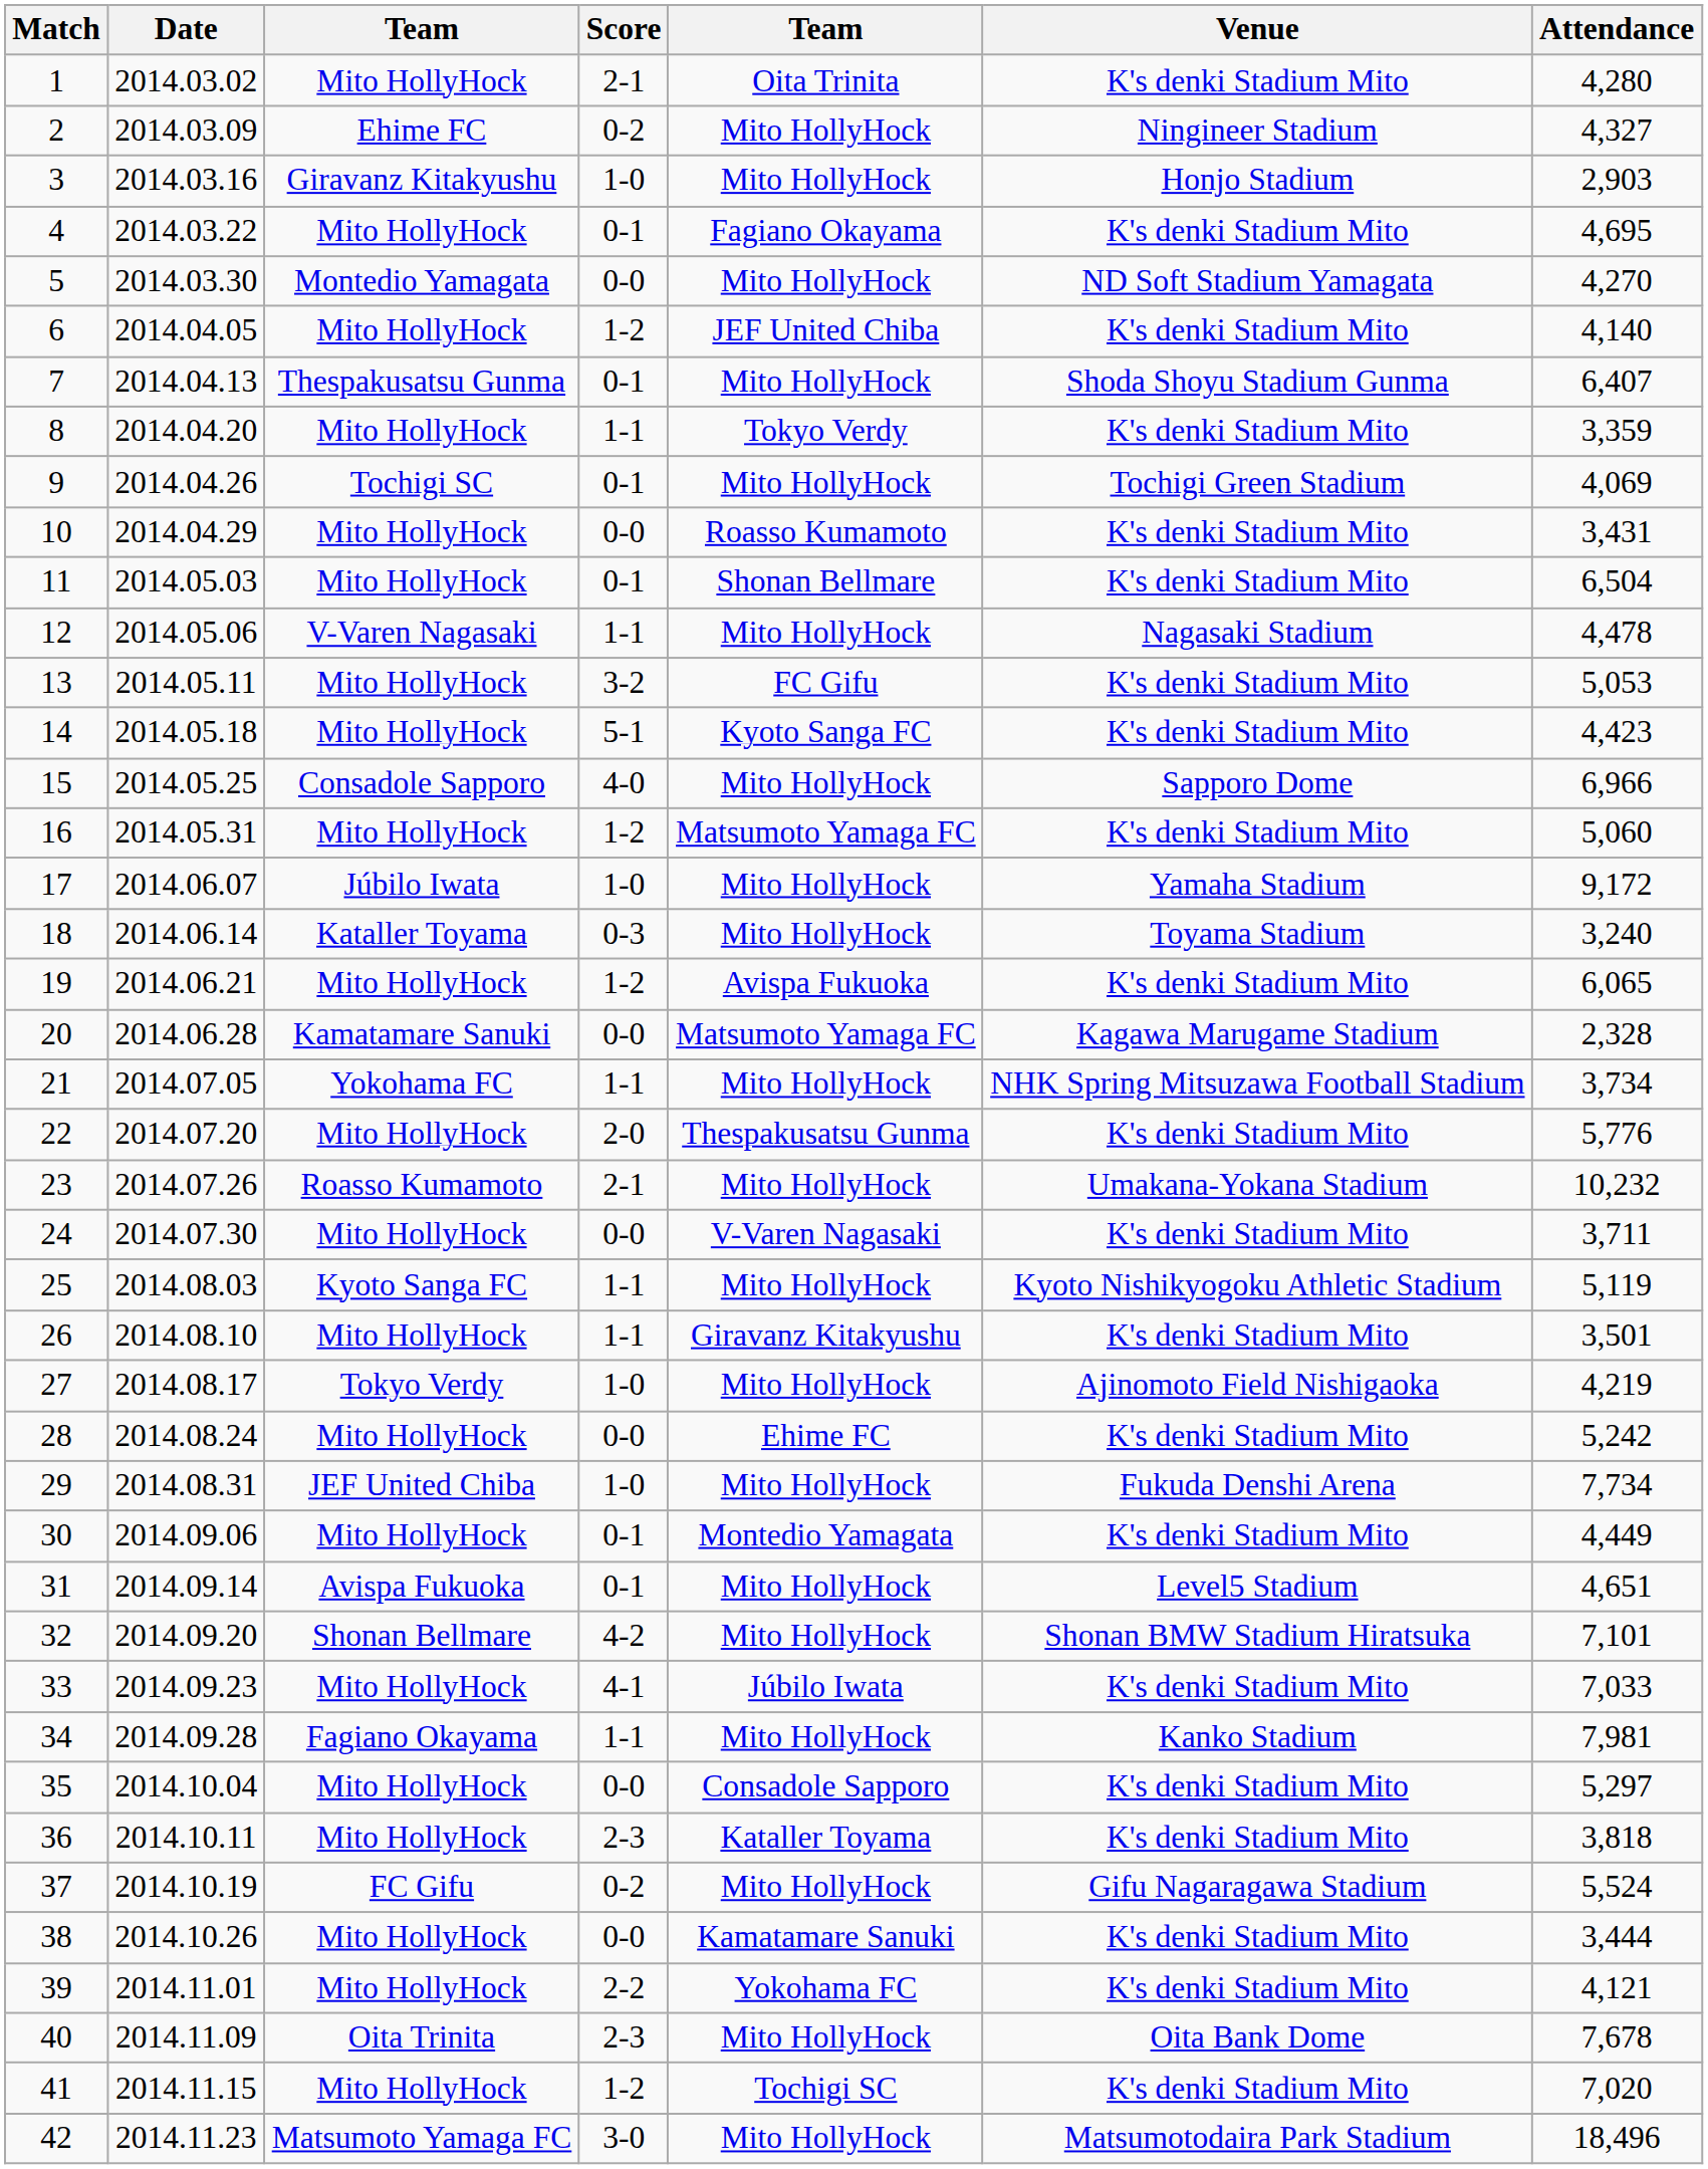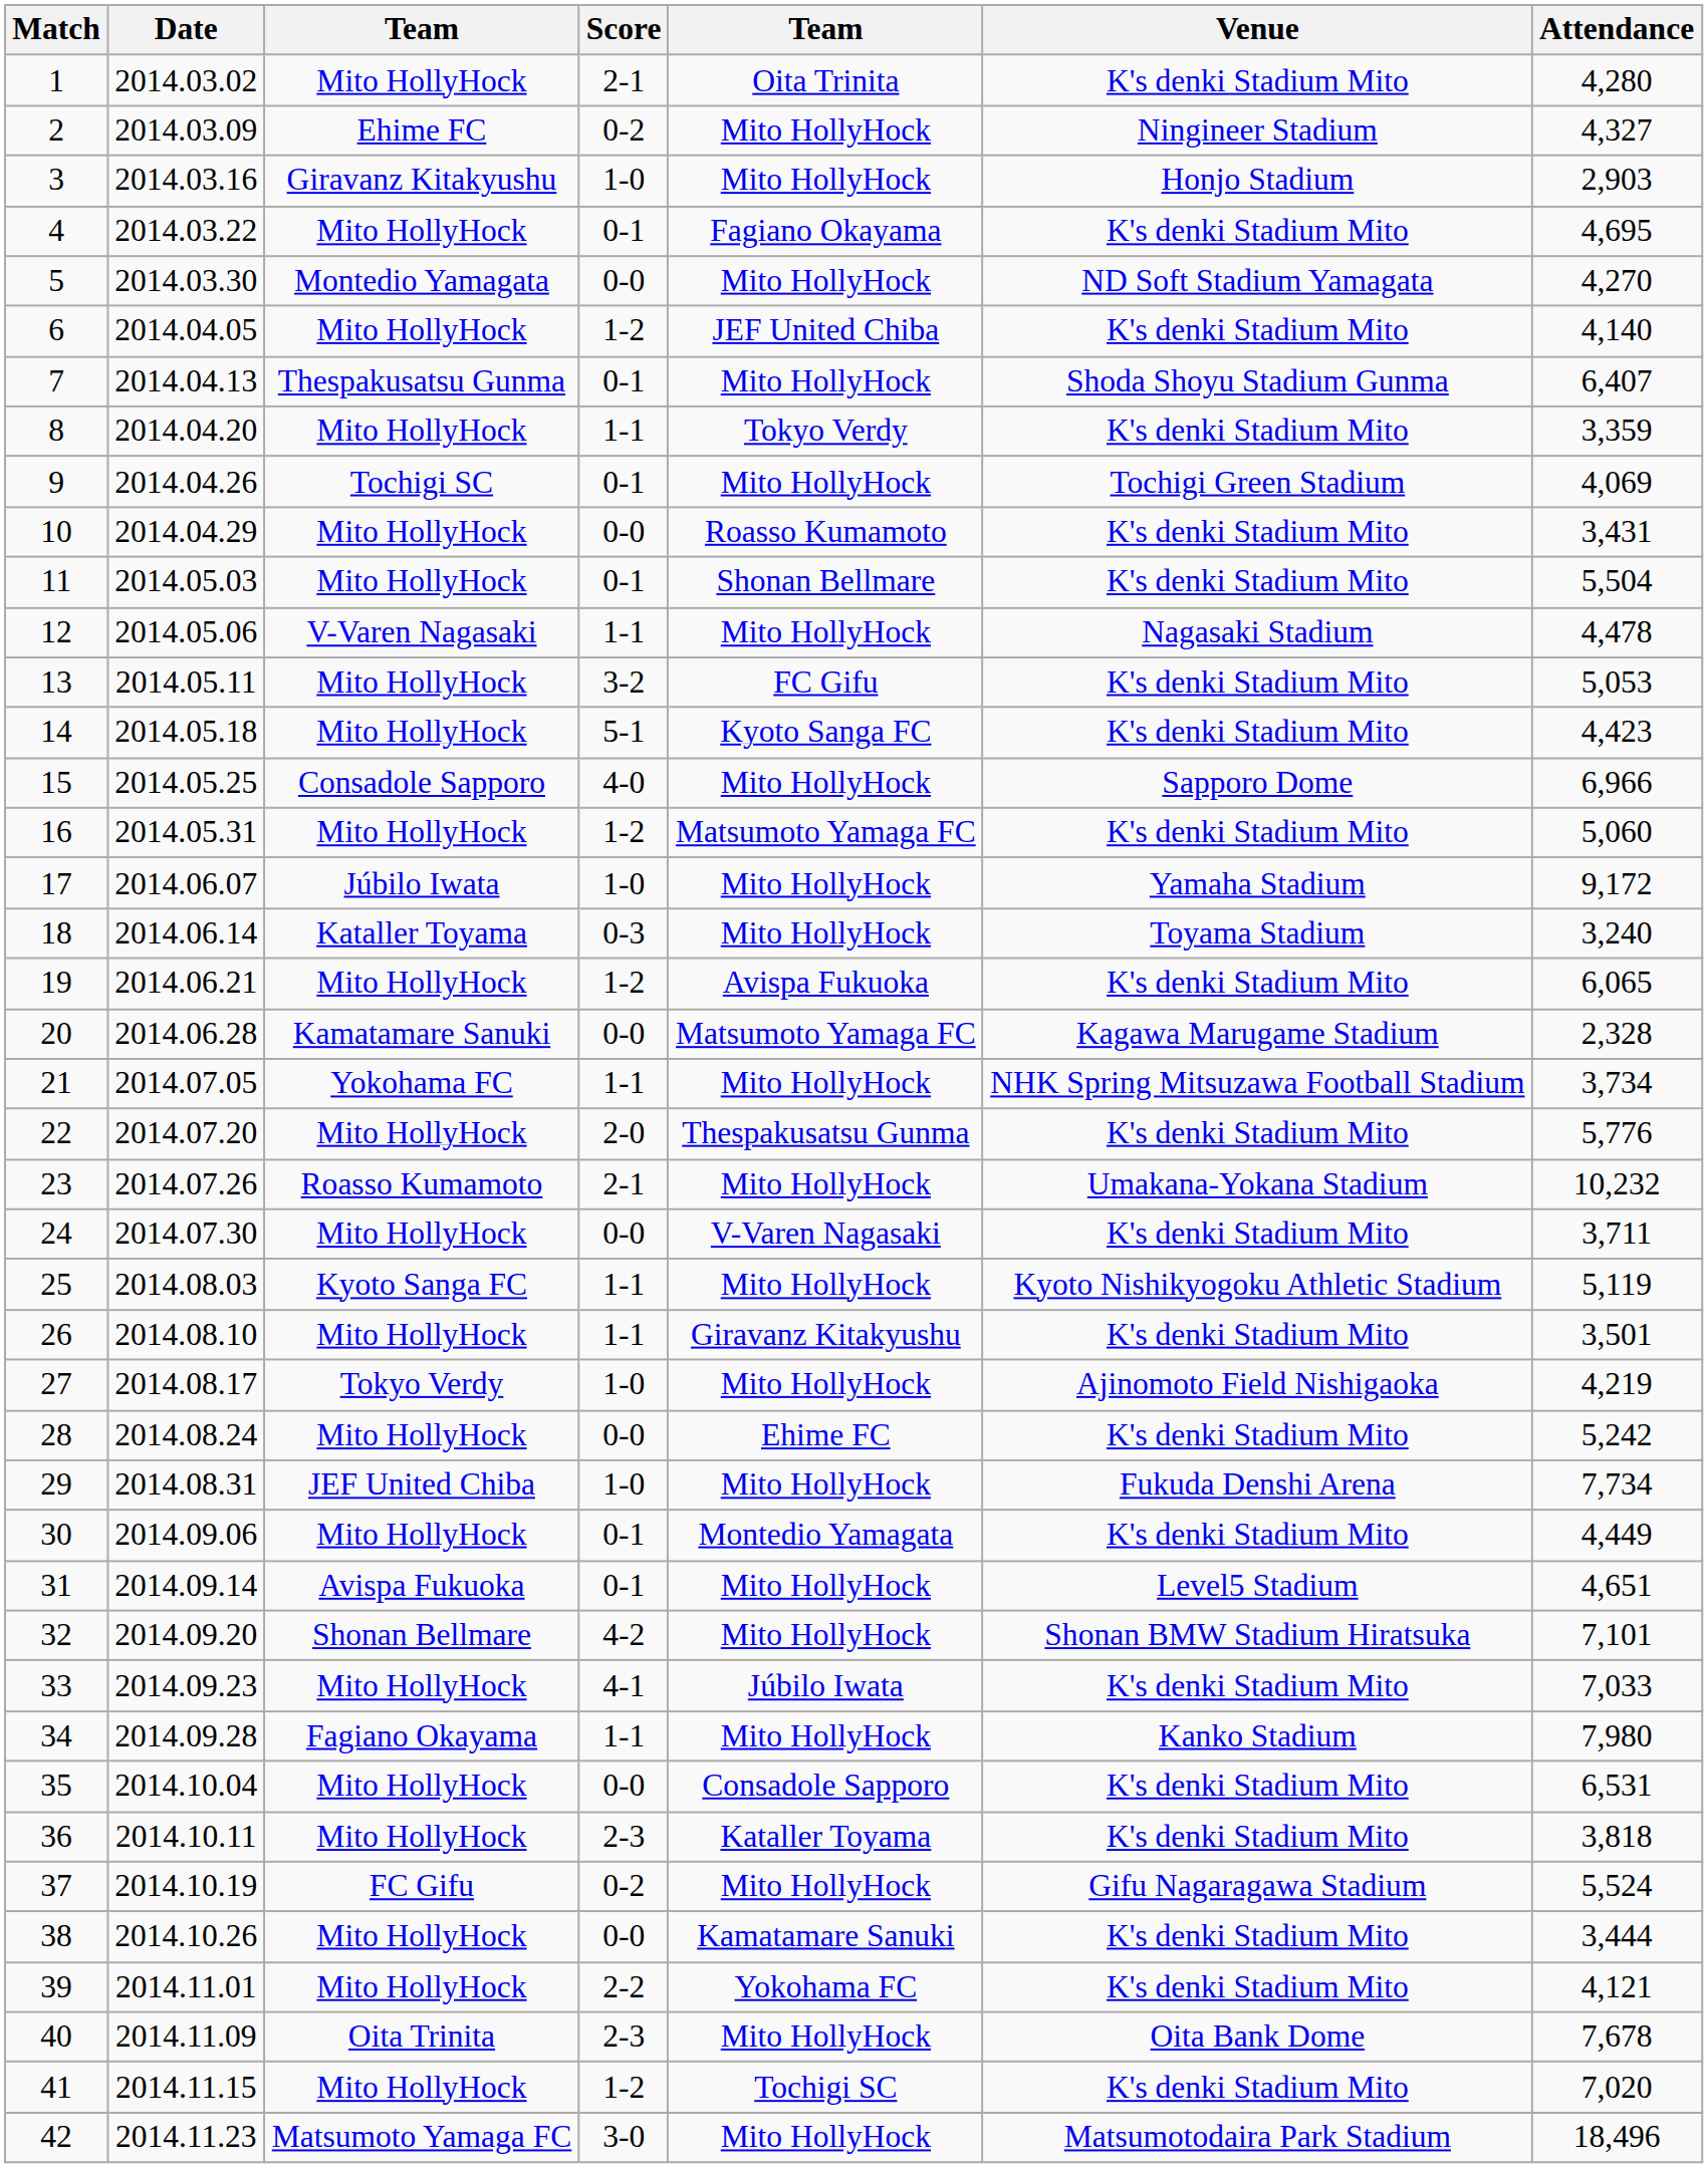11 | Attendance: 6,504 -> 5,504
34 | Attendance: 7,981 -> 7,980
35 | Attendance: 5,297 -> 6,531
